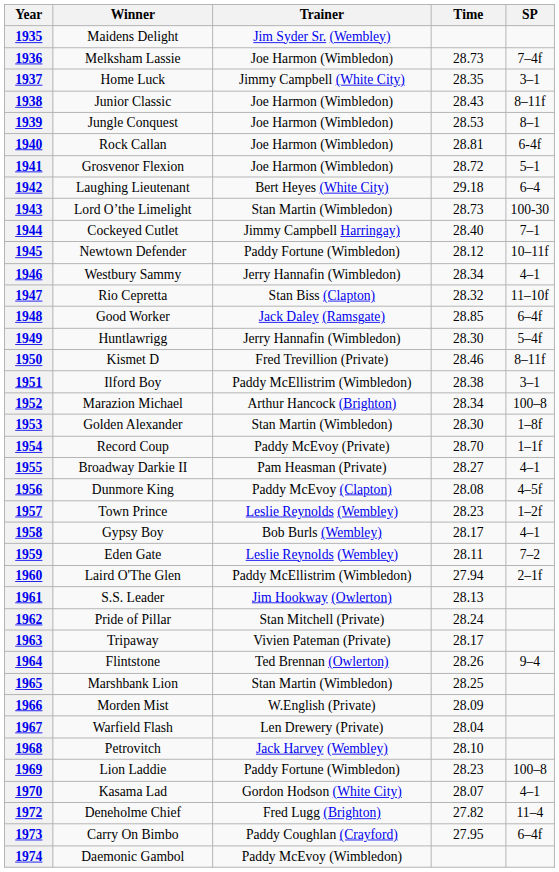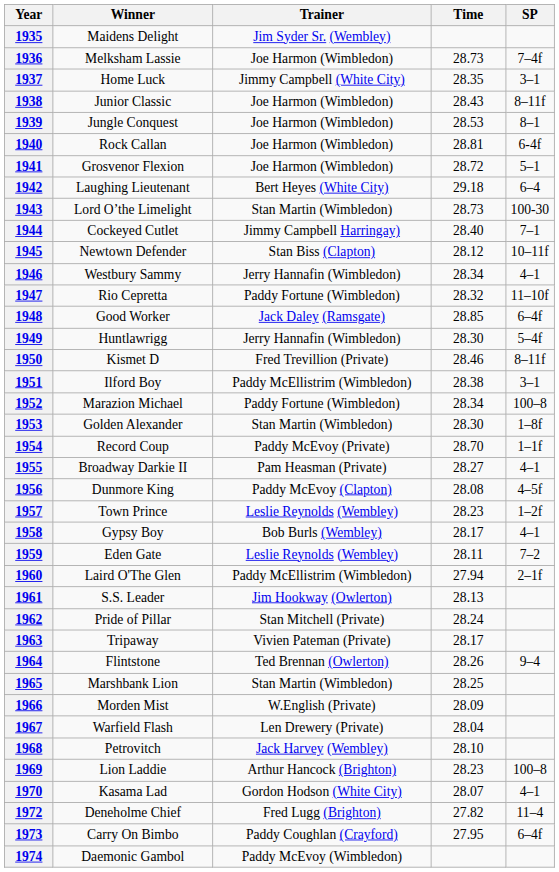1945 | Trainer: Paddy Fortune (Wimbledon) -> Stan Biss (Clapton)
1947 | Trainer: Stan Biss (Clapton) -> Paddy Fortune (Wimbledon)
1952 | Trainer: Arthur Hancock (Brighton) -> Paddy Fortune (Wimbledon)
1969 | Trainer: Paddy Fortune (Wimbledon) -> Arthur Hancock (Brighton)
